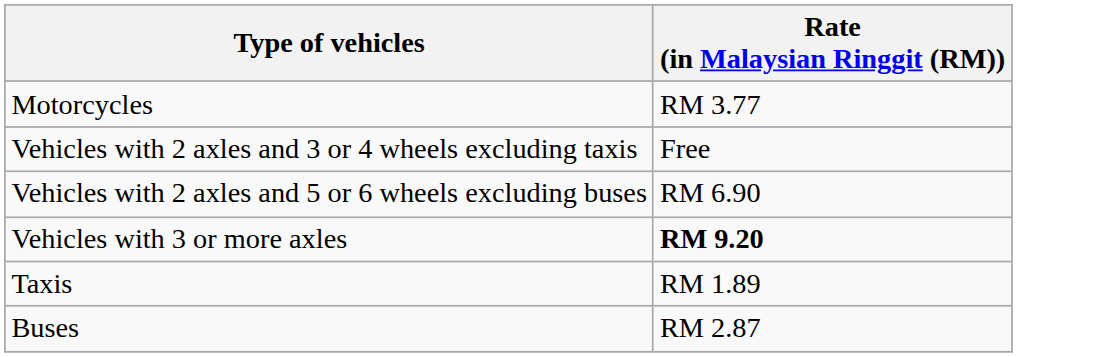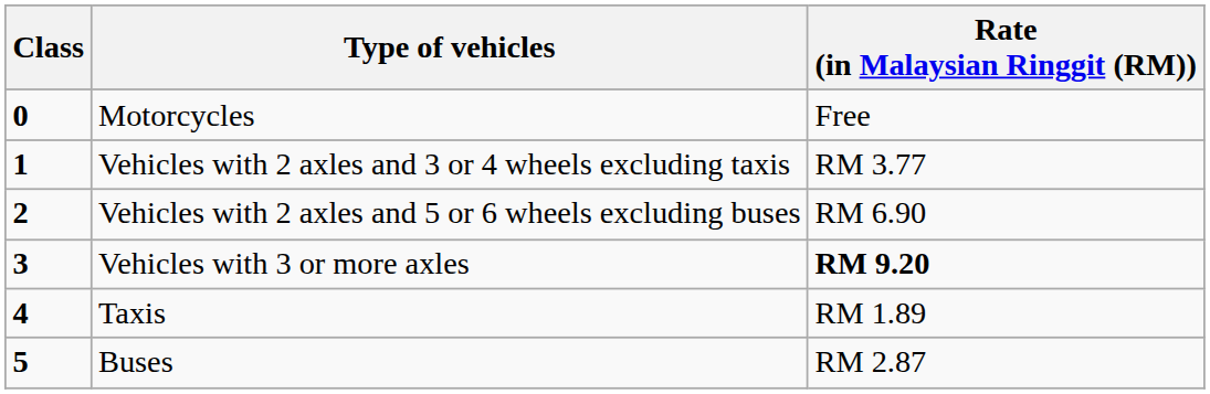+ column: Class | 0 | 1 | 2 | 3 | 4 | 5
Motorcycles | Rate (in Malaysian Ringgit (RM)): RM 3.77 -> Free
Vehicles with 2 axles and 3 or 4 wheels excluding taxis | Rate (in Malaysian Ringgit (RM)): Free -> RM 3.77
